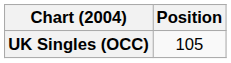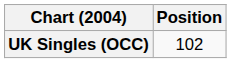UK Singles (OCC) | Position: 105 -> 102
